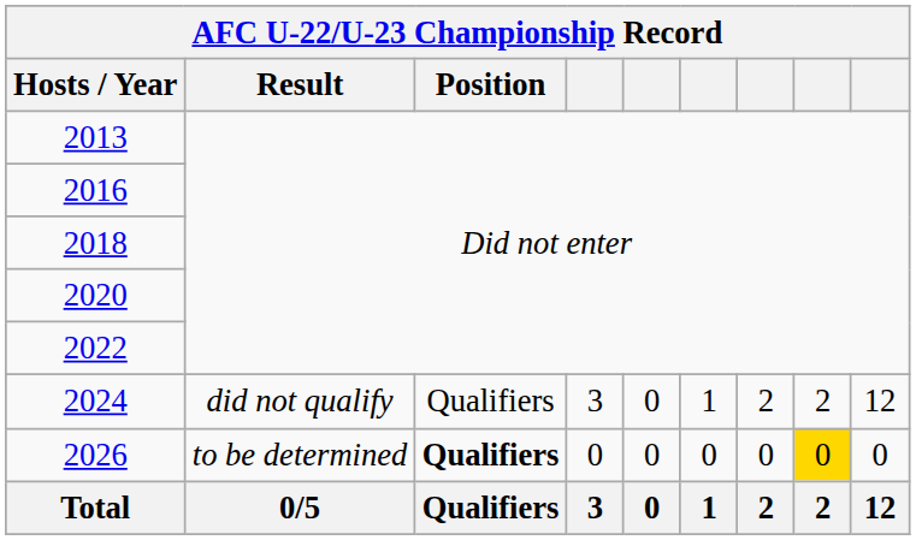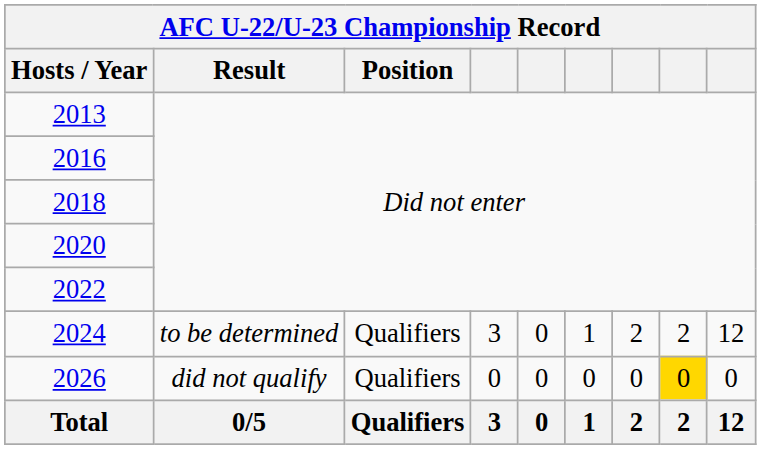2024 | Result: did not qualify -> to be determined
2026 | Result: to be determined -> did not qualify
2026 | Position: bold -> normal
